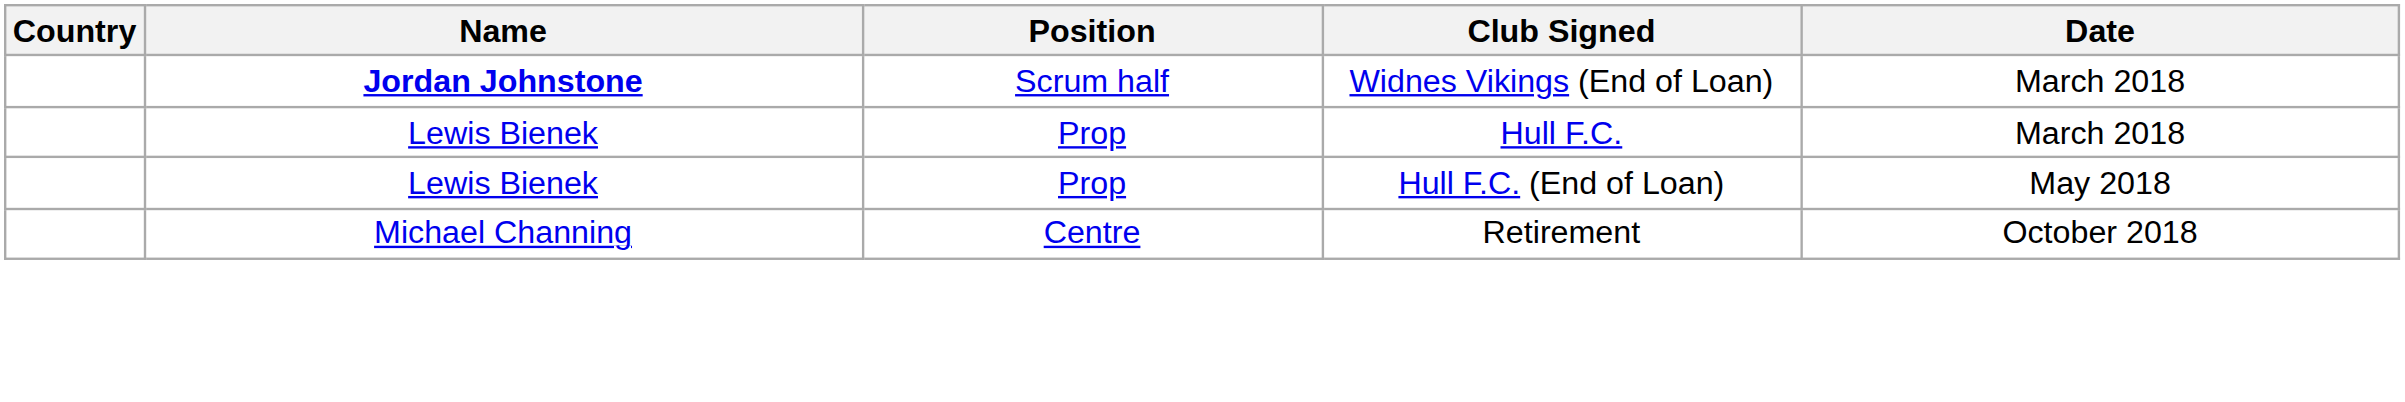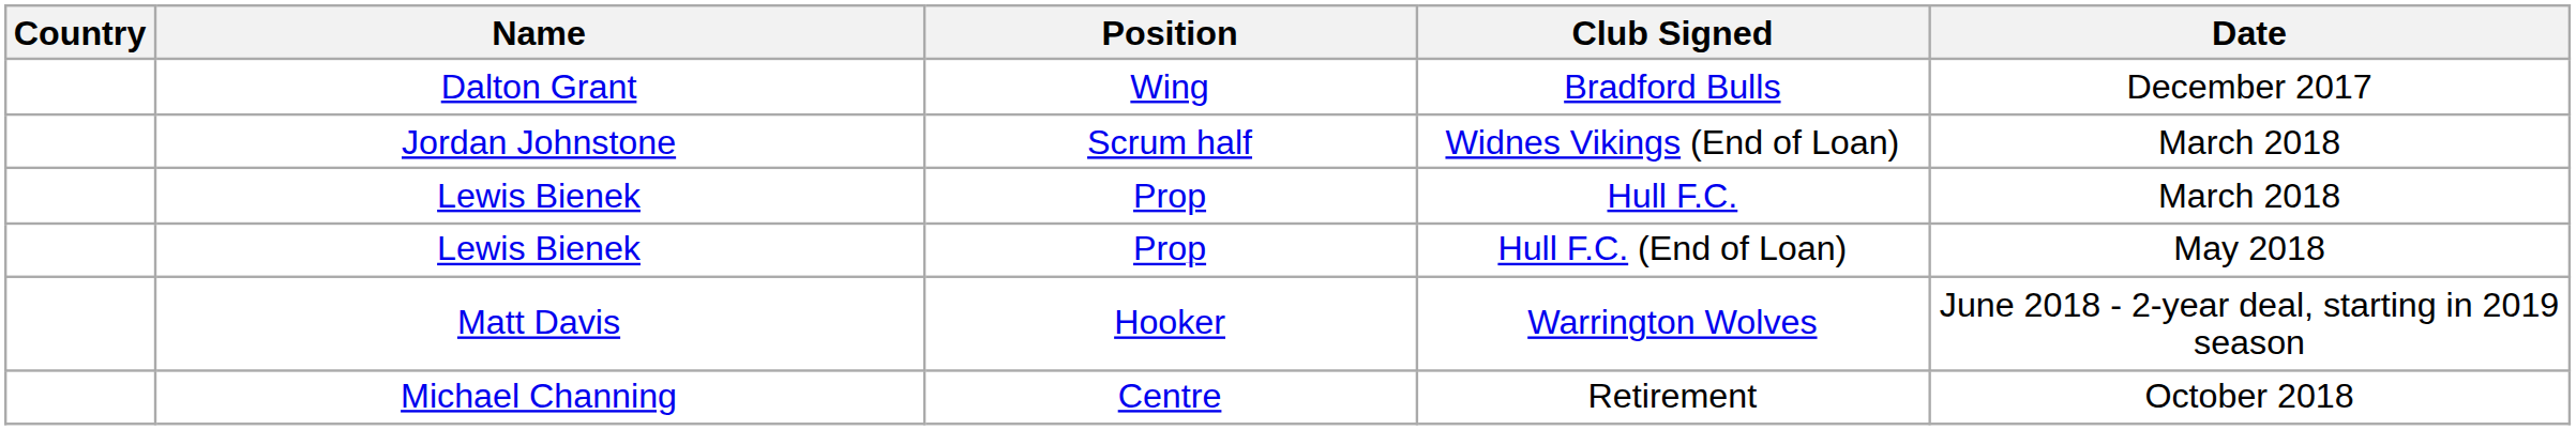+ row: Dalton Grant | Wing | Bradford Bulls | December 2017
Widnes Vikings (End of Loan) | Name: bold -> normal
+ row: Matt Davis | Hooker | Warrington Wolves | June 2018 - 2-year deal, starting in 2019 season
